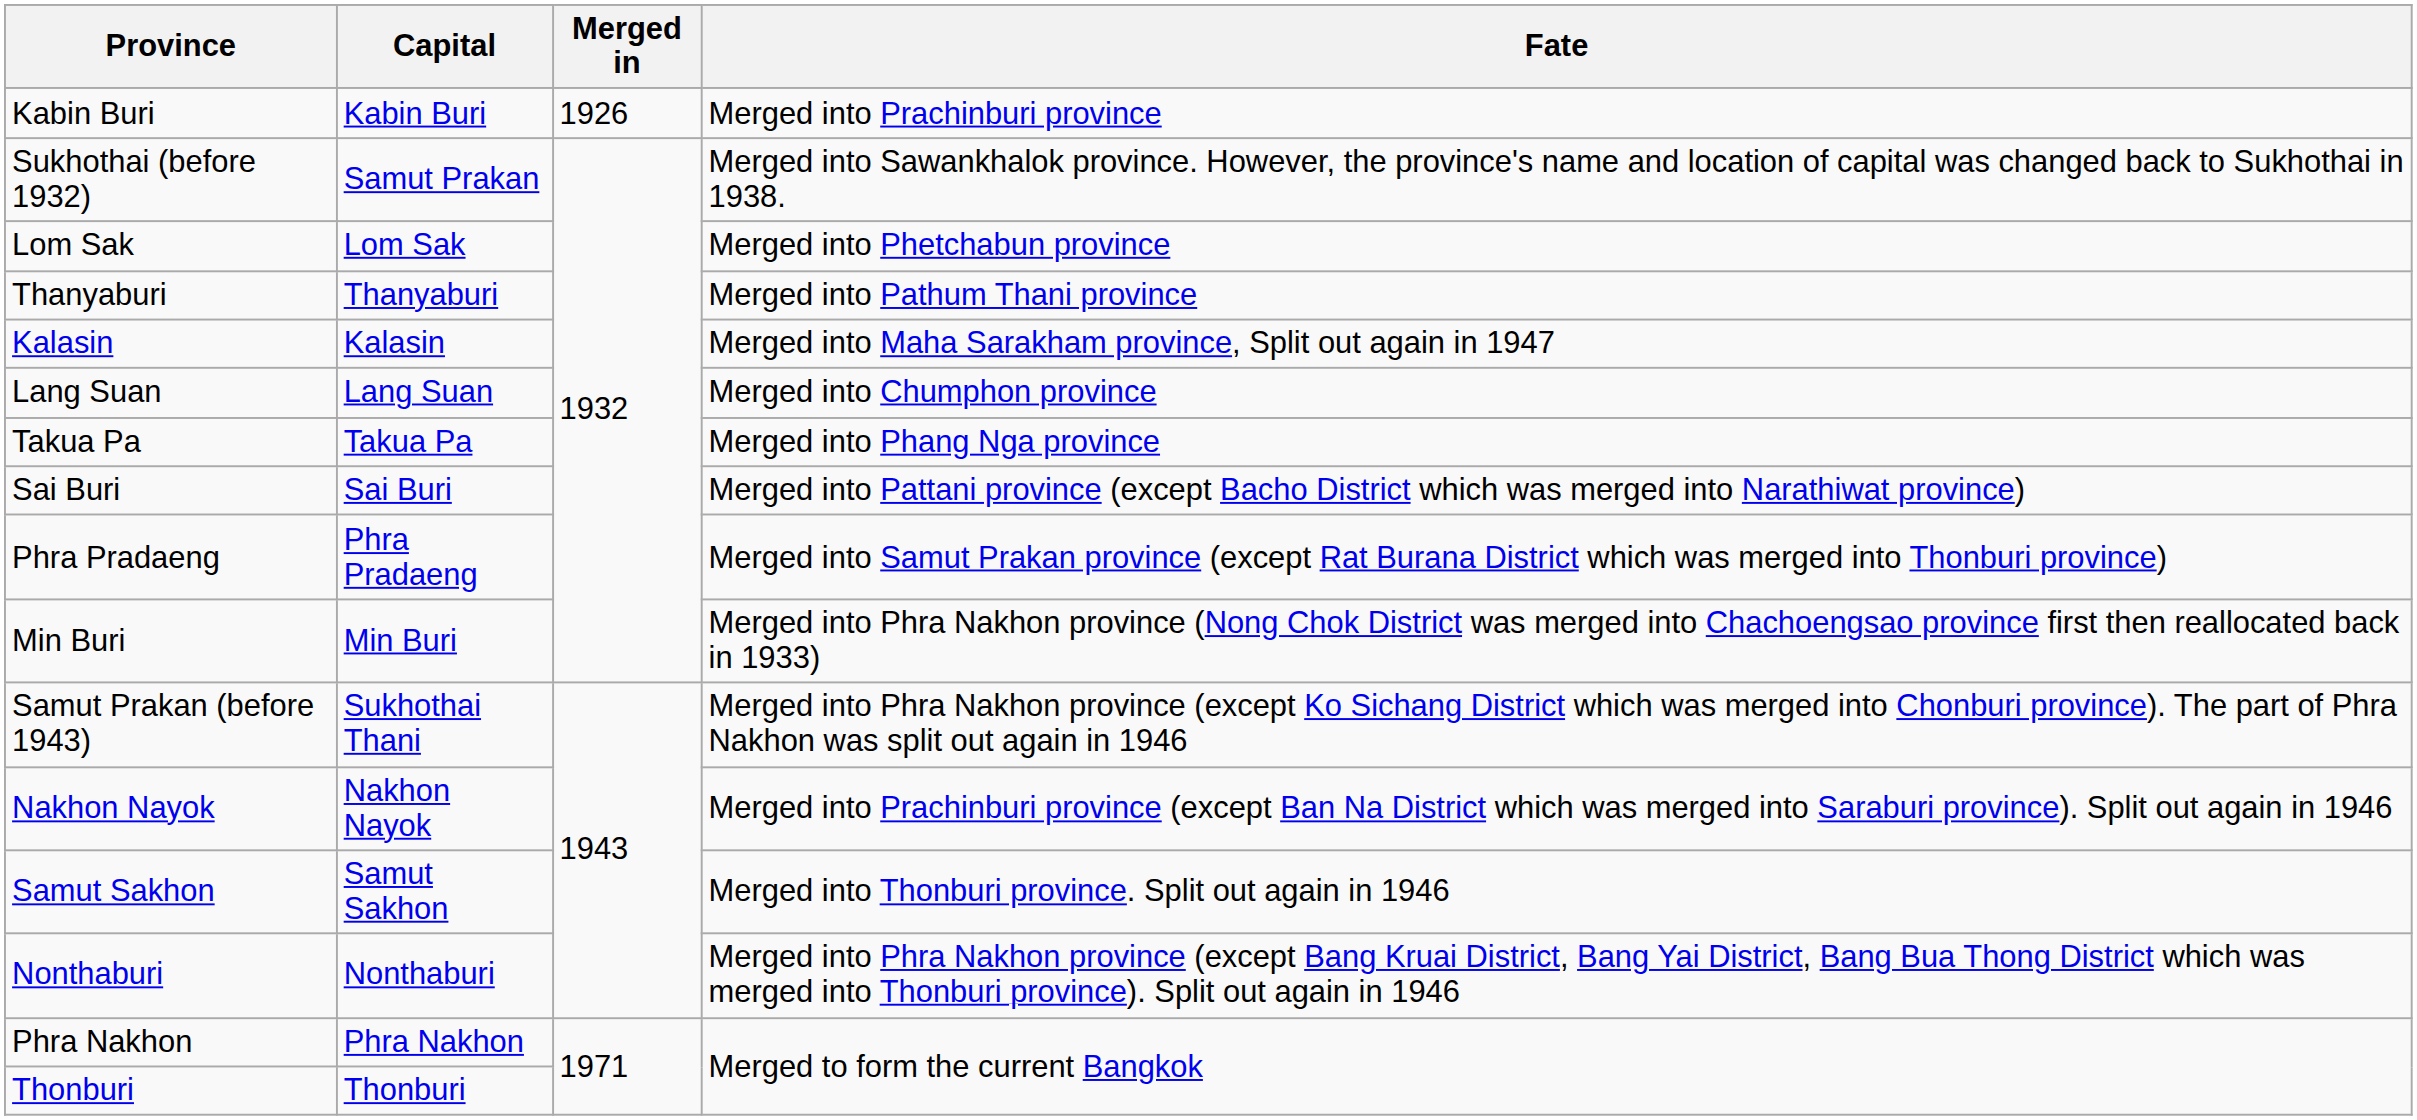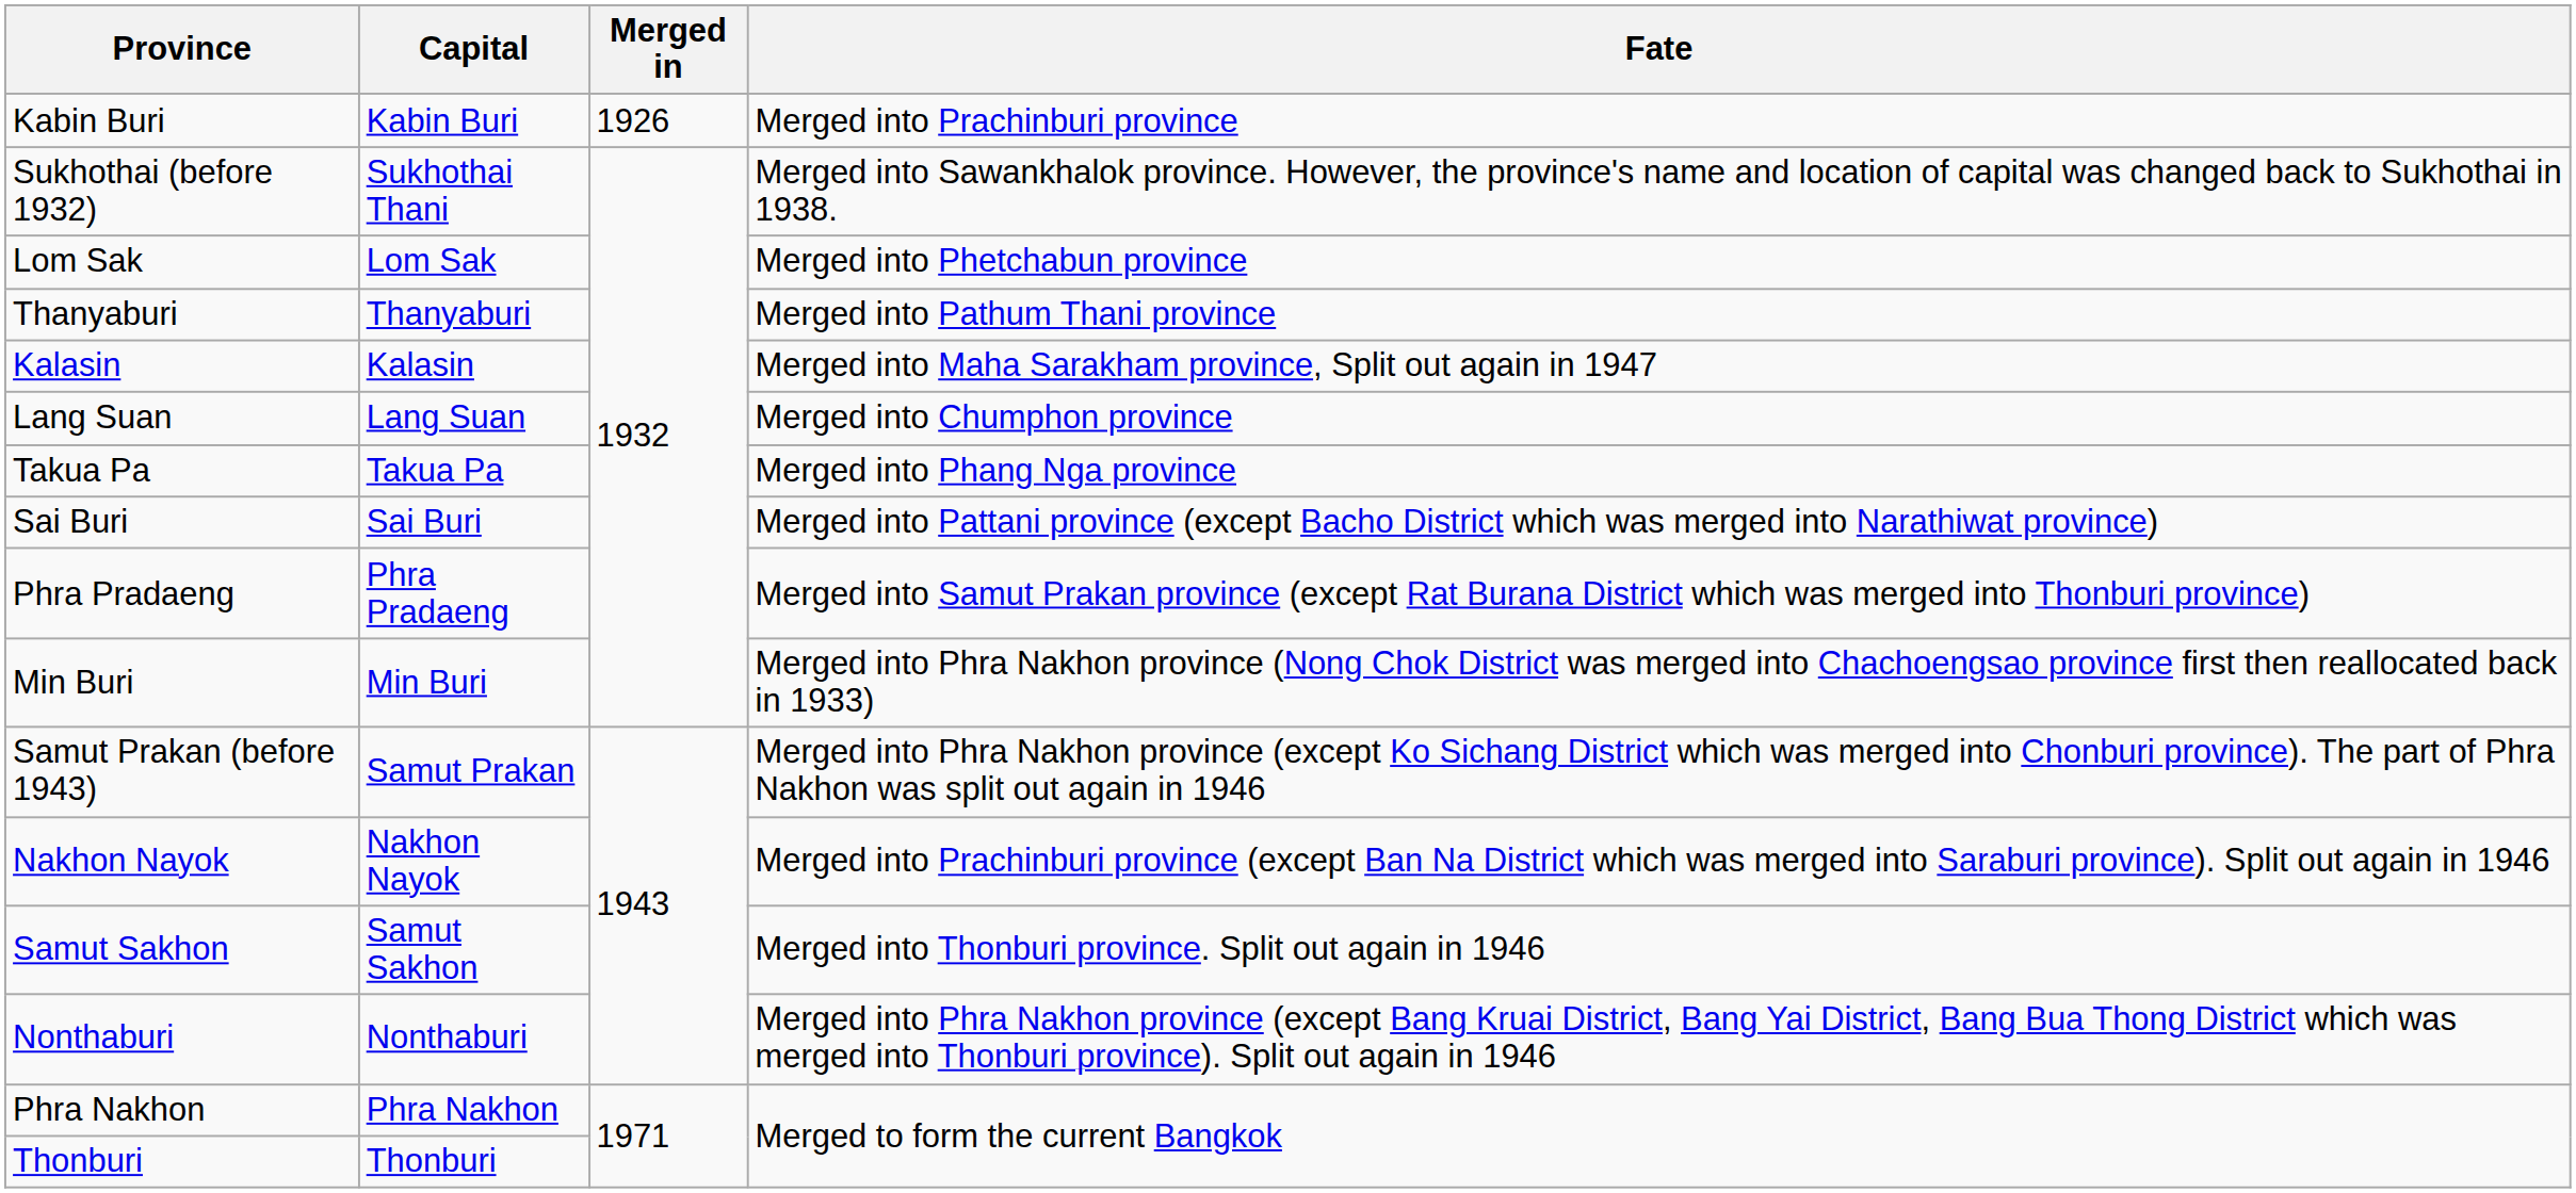Sukhothai (before 1932) | Capital: Samut Prakan -> Sukhothai Thani
Samut Prakan (before 1943) | Capital: Sukhothai Thani -> Samut Prakan
